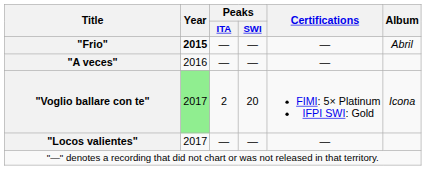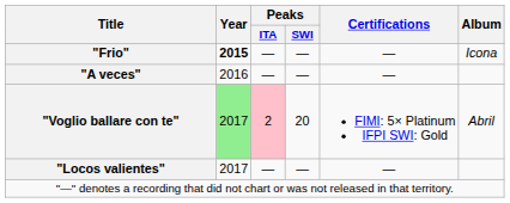"Frio" | Album: Abril -> Icona
"Voglio ballare con te" | Peaks / ITA: no background -> pink background
"Voglio ballare con te" | Album: Icona -> Abril
